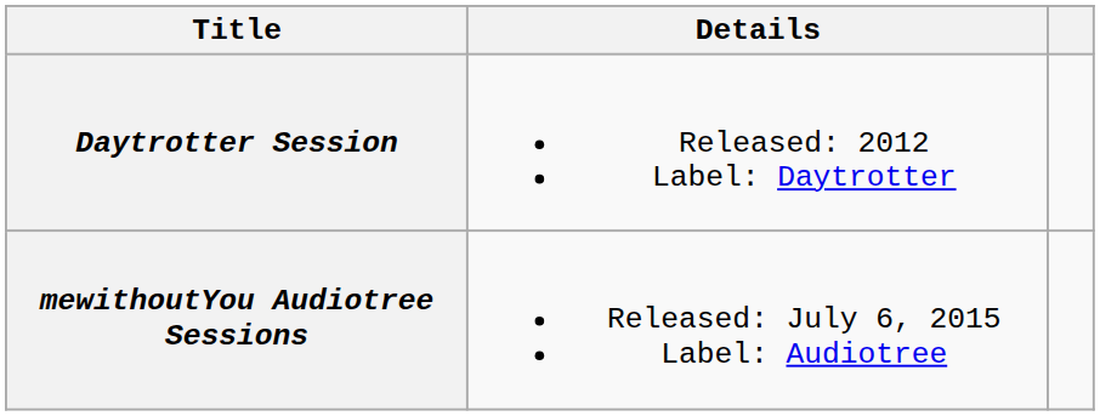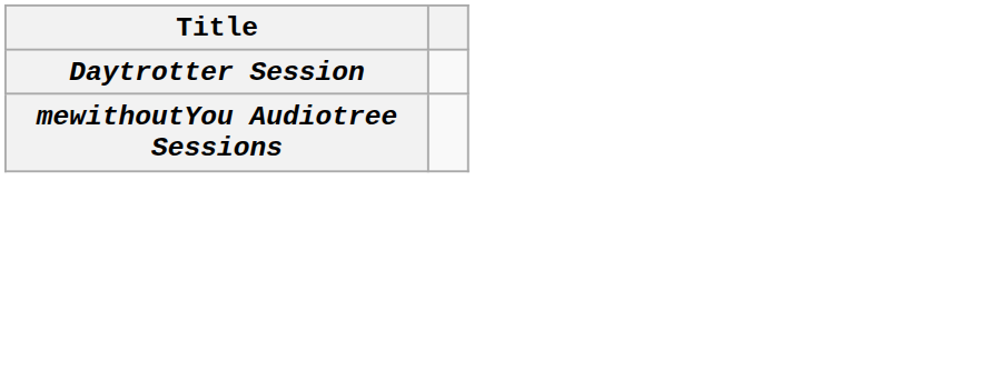- column: Details | Released: 2012 Label: Daytrotter | Released: July 6, 2015 Label: Audiotree
